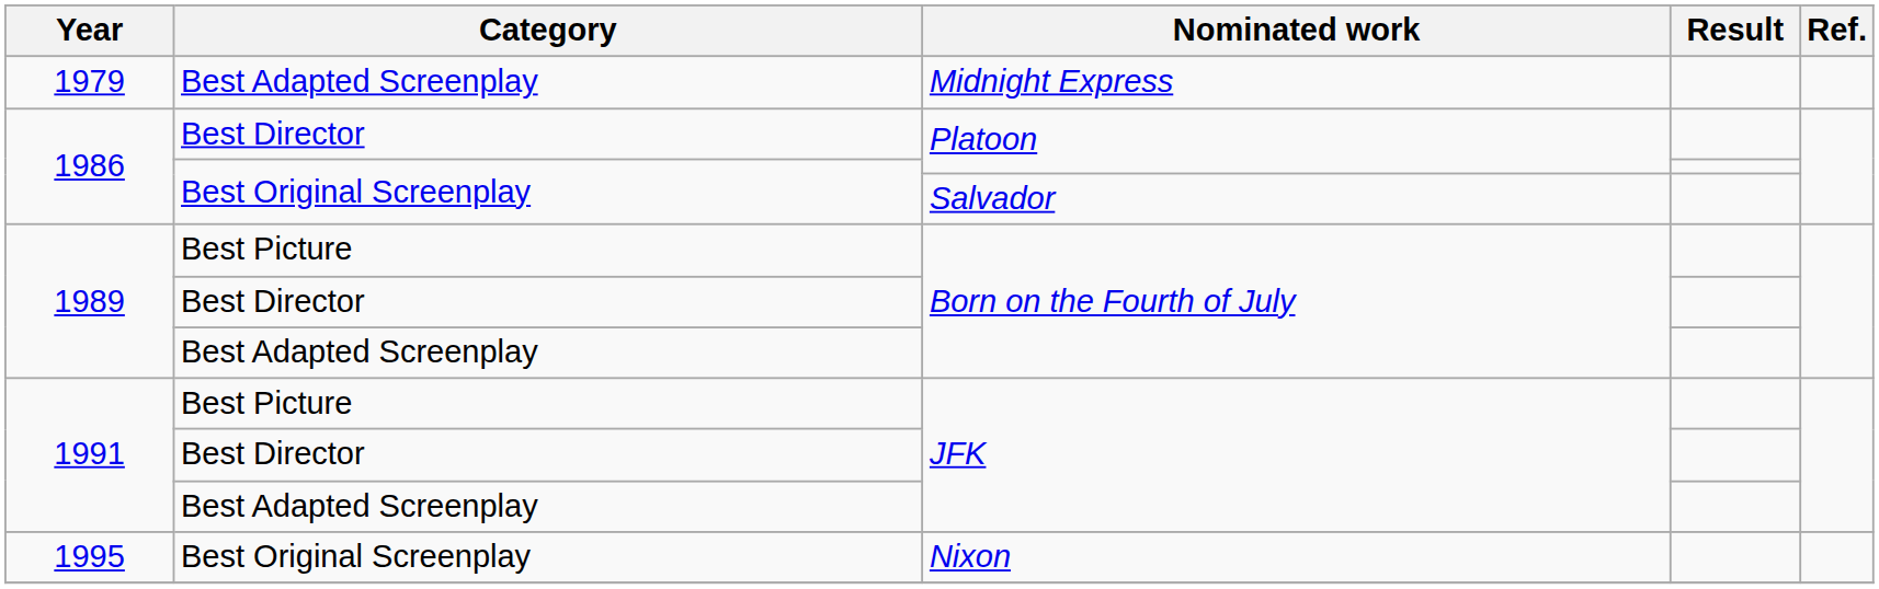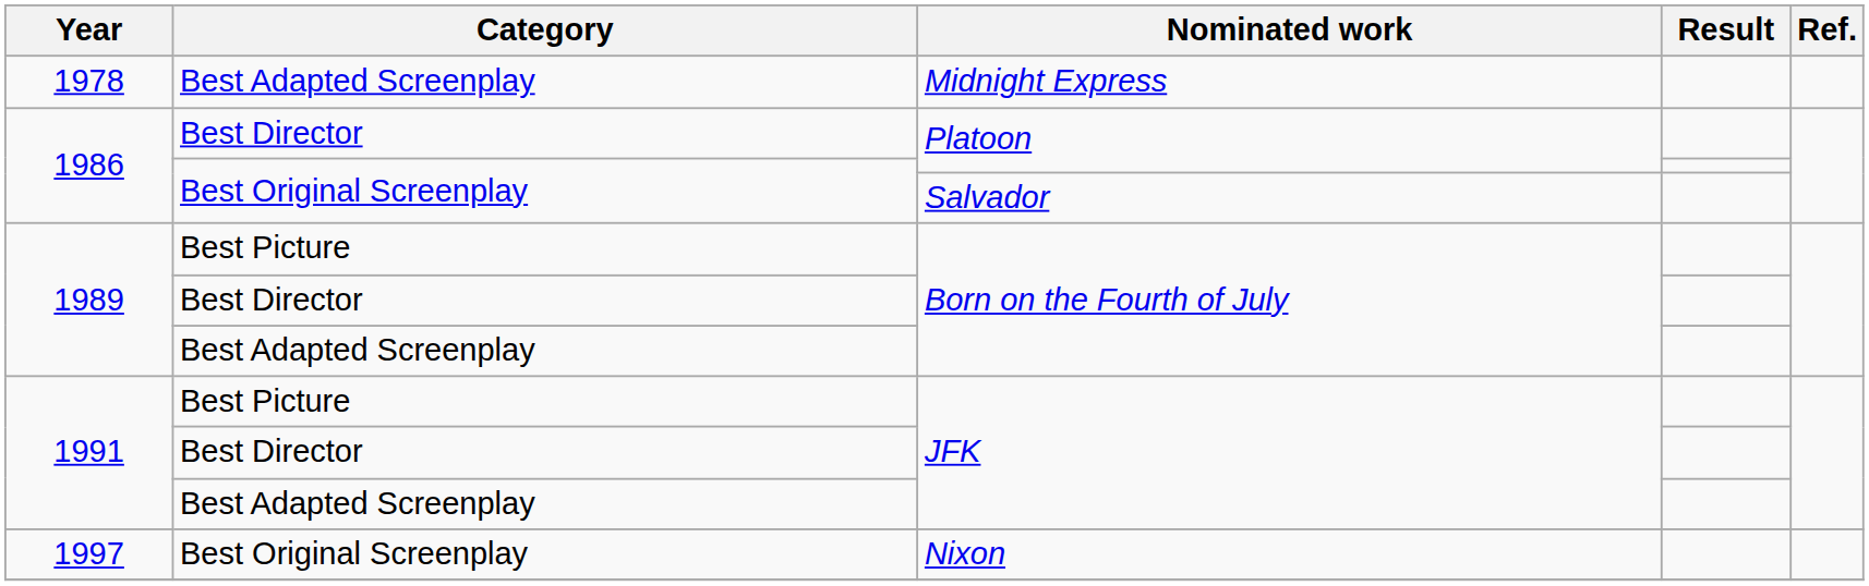Midnight Express | Year: 1979 -> 1978
Nixon | Year: 1995 -> 1997
